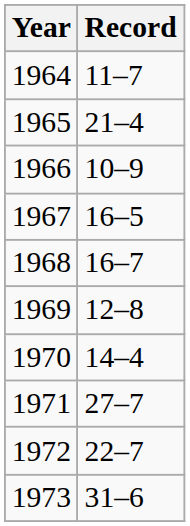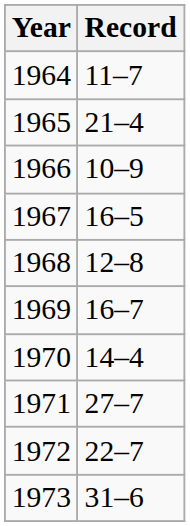1968 | Record: 16–7 -> 12–8
1969 | Record: 12–8 -> 16–7
